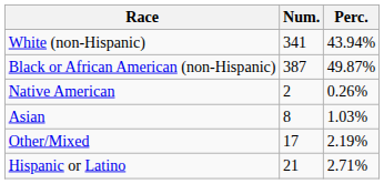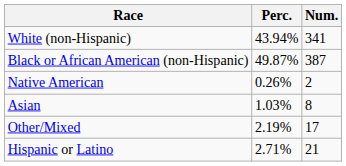columns swapped: Num. <-> Perc.
